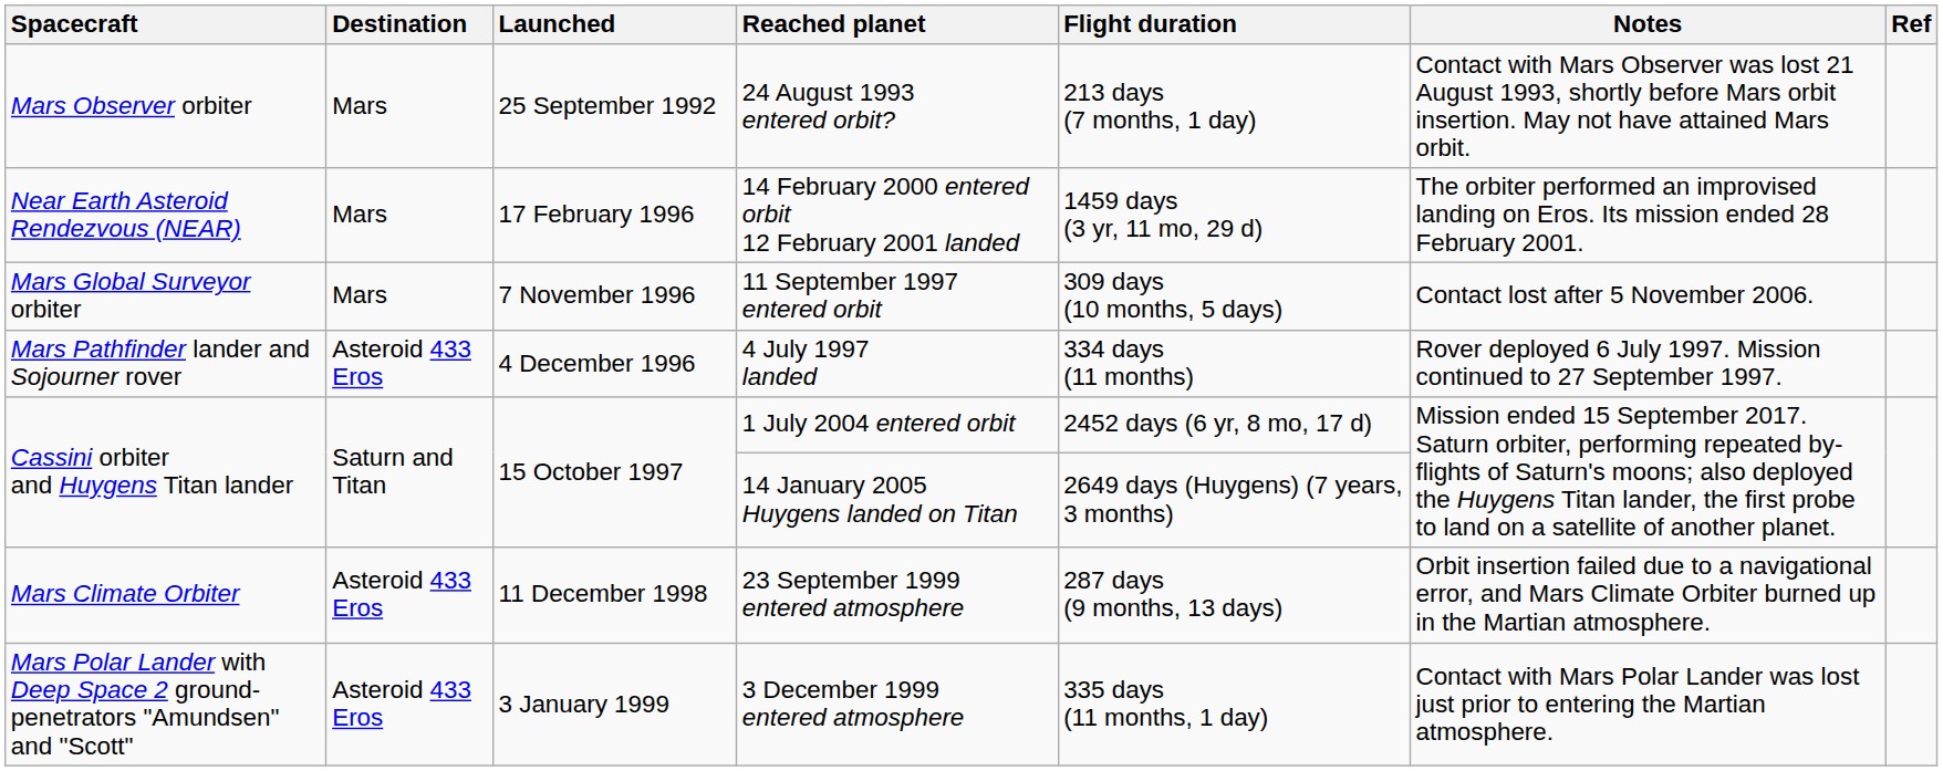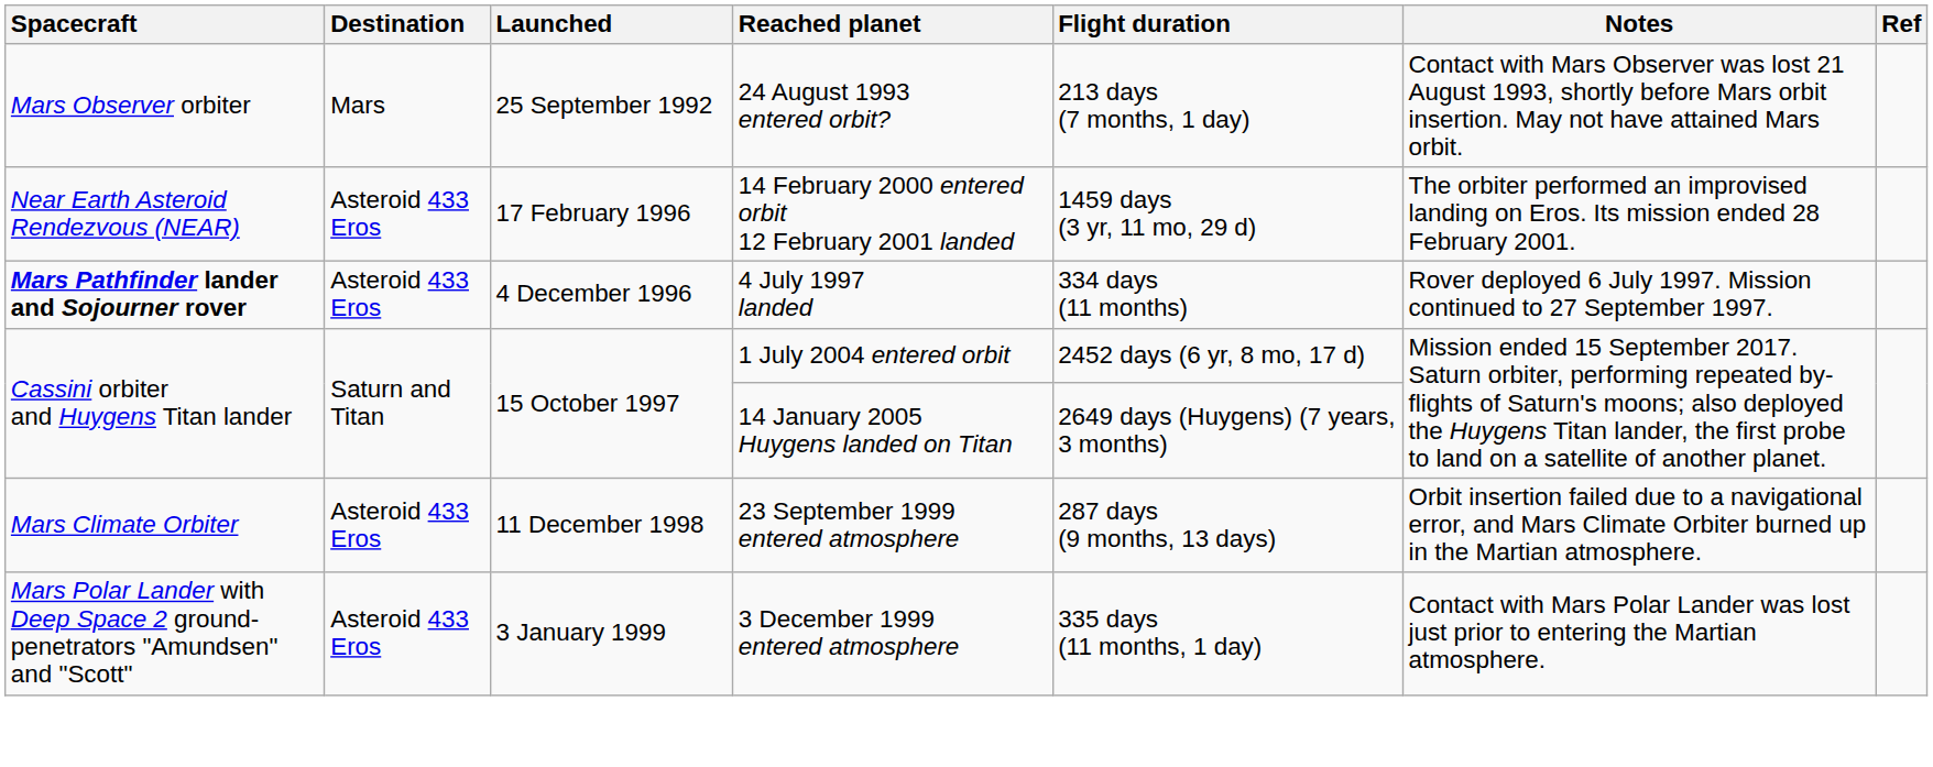14 February 2000 entered orbit 12 February 2001 landed | Destination: Mars -> Asteroid 433 Eros
- row: Mars Global Surveyor orbiter | Mars | 7 November 1996 | 11 September 1997 entered orbit | 309 days (10 months, 5 days) | Contact lost after 5 November 2006.
4 July 1997 landed | Spacecraft: normal -> bold
